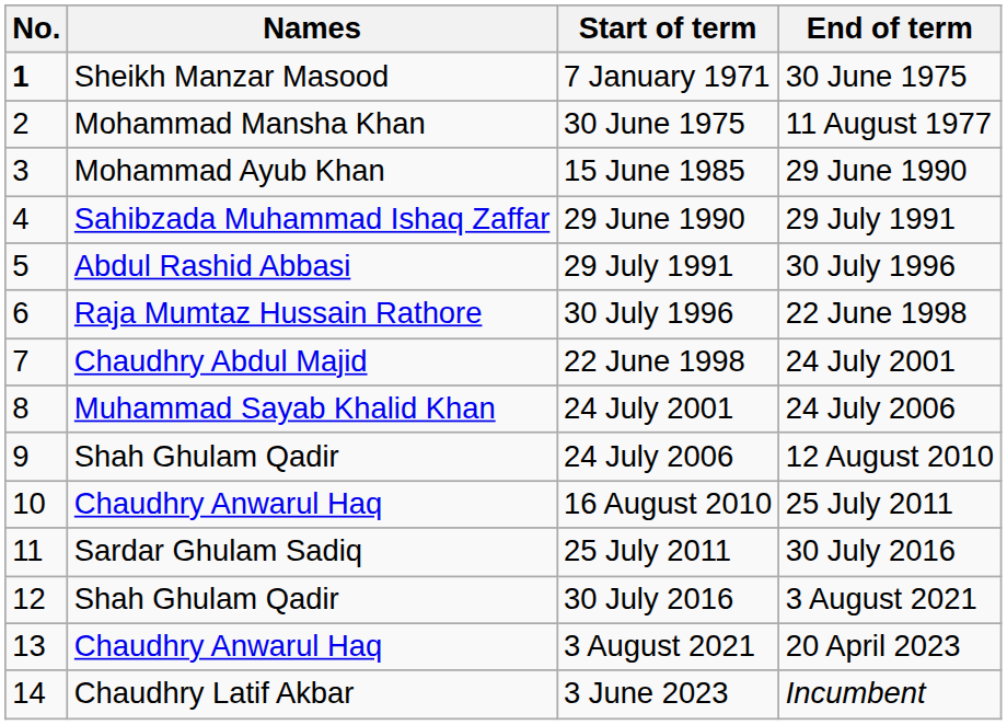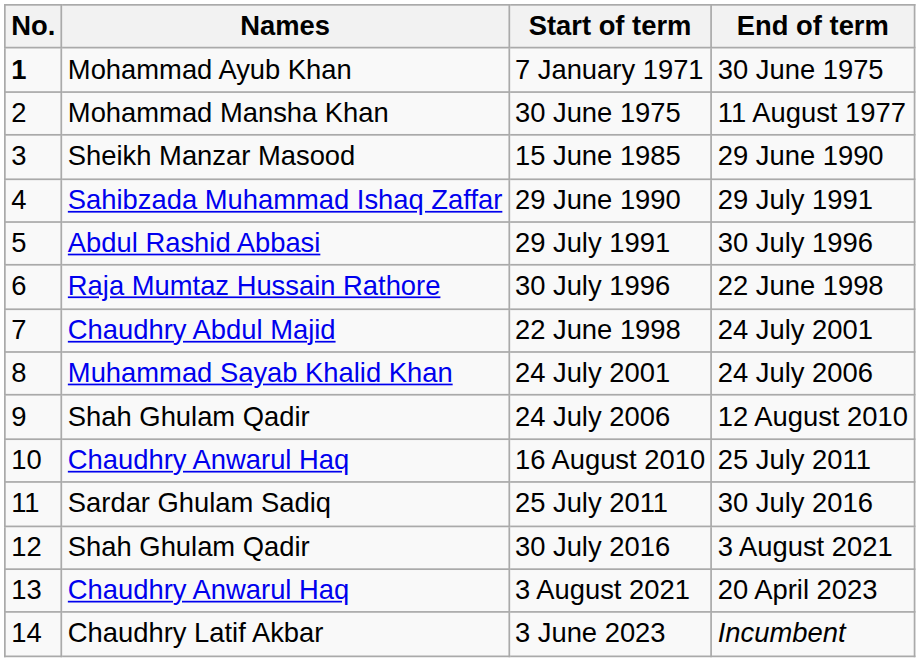7 January 1971 | Names: Sheikh Manzar Masood -> Mohammad Ayub Khan
15 June 1985 | Names: Mohammad Ayub Khan -> Sheikh Manzar Masood
